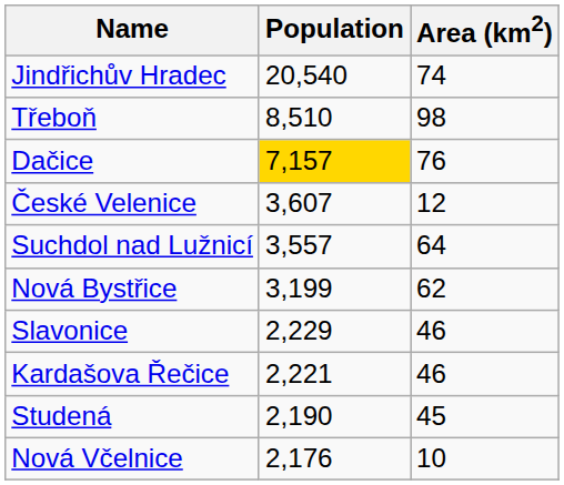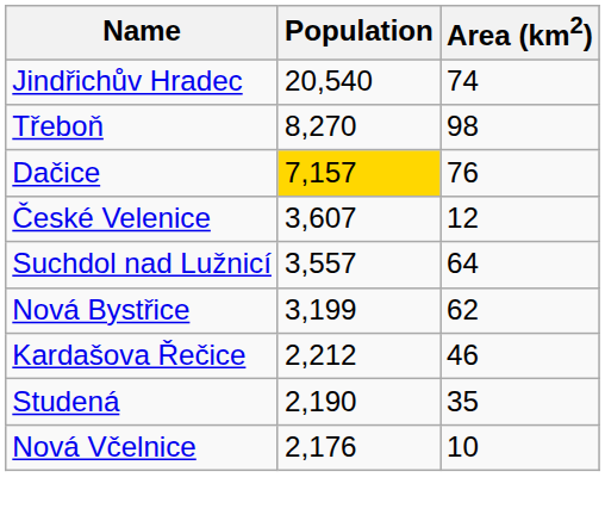Třeboň | Population: 8,510 -> 8,270
- row: Slavonice | 2,229 | 46
Kardašova Řečice | Population: 2,221 -> 2,212
Studená | Area (km2): 45 -> 35
